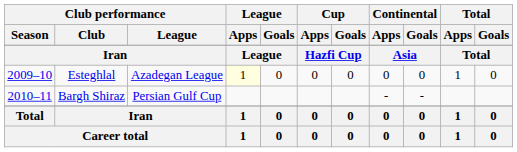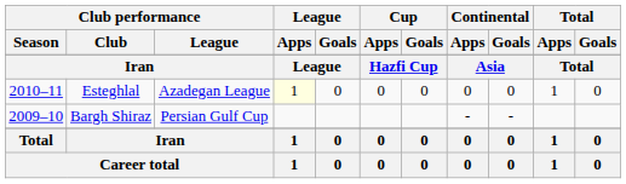Esteghlal | Club performance / Season: 2009–10 -> 2010–11
Bargh Shiraz | Club performance / Season: 2010–11 -> 2009–10
